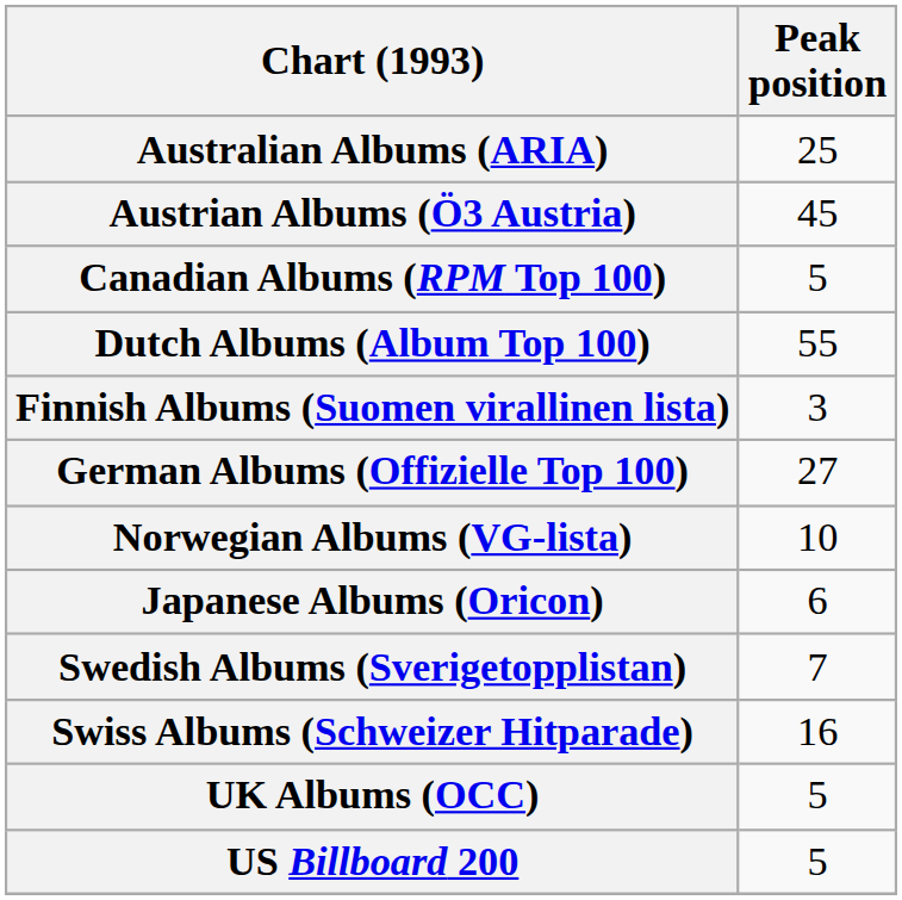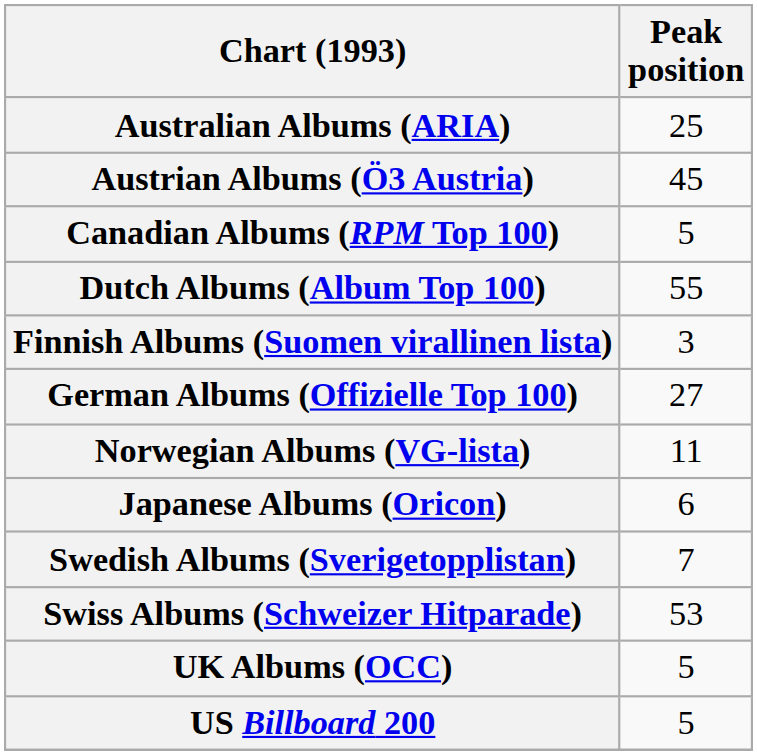Norwegian Albums (VG-lista) | Peak position: 10 -> 11
Swiss Albums (Schweizer Hitparade) | Peak position: 16 -> 53
